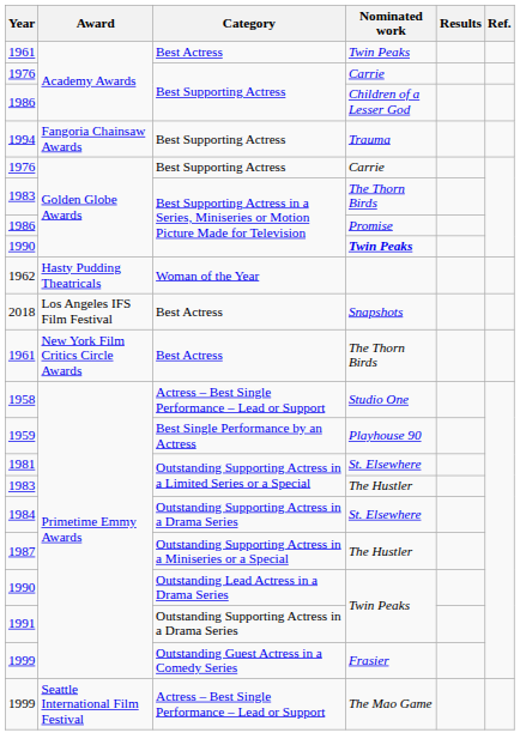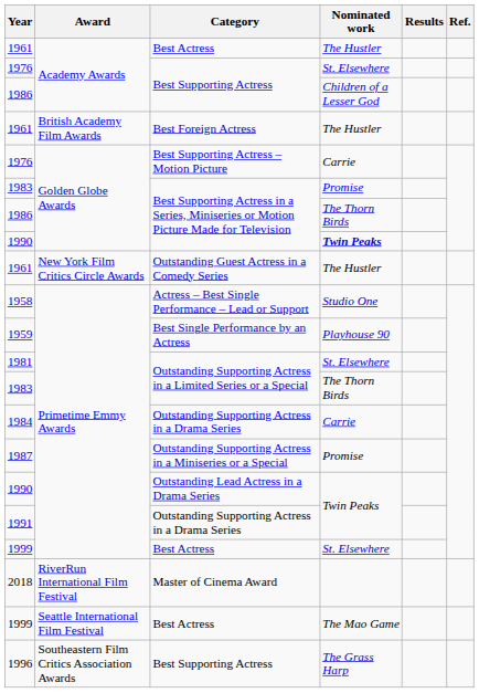1961 / Academy Awards | Nominated work: Twin Peaks -> The Hustler
1976 / Academy Awards | Nominated work: Carrie -> St. Elsewhere
+ row: 1961 | British Academy Film Awards | Best Foreign Actress | The Hustler
- row: 1994 | Fangoria Chainsaw Awards | Best Supporting Actress | Trauma
1976 / Golden Globe Awards | Category: Best Supporting Actress -> Best Supporting Actress – Motion Picture
1983 / Golden Globe Awards | Nominated work: The Thorn Birds -> Promise
1986 / Golden Globe Awards | Nominated work: Promise -> The Thorn Birds
- row: 1962 | Hasty Pudding Theatricals | Woman of the Year
- row: 2018 | Los Angeles IFS Film Festival | Best Actress | Snapshots
1961 / New York Film Critics Circle Awards | Category: Best Actress -> Outstanding Guest Actress in a Comedy Series
1961 / New York Film Critics Circle Awards | Nominated work: The Thorn Birds -> The Hustler
1983 / Primetime Emmy Awards | Nominated work: The Hustler -> The Thorn Birds
1984 | Nominated work: St. Elsewhere -> Carrie
1987 | Nominated work: The Hustler -> Promise
1999 / Primetime Emmy Awards | Category: Outstanding Guest Actress in a Comedy Series -> Best Actress
1999 / Primetime Emmy Awards | Nominated work: Frasier -> St. Elsewhere
+ row: 2018 | RiverRun International Film Festival | Master of Cinema Award
1999 / Seattle International Film Festival | Category: Actress – Best Single Performance – Lead or Support -> Best Actress
+ row: 1996 | Southeastern Film Critics Association Awards | Best Supporting Actress | The Grass Harp
